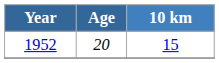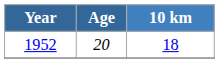1952 | 10 km: 15 -> 18
